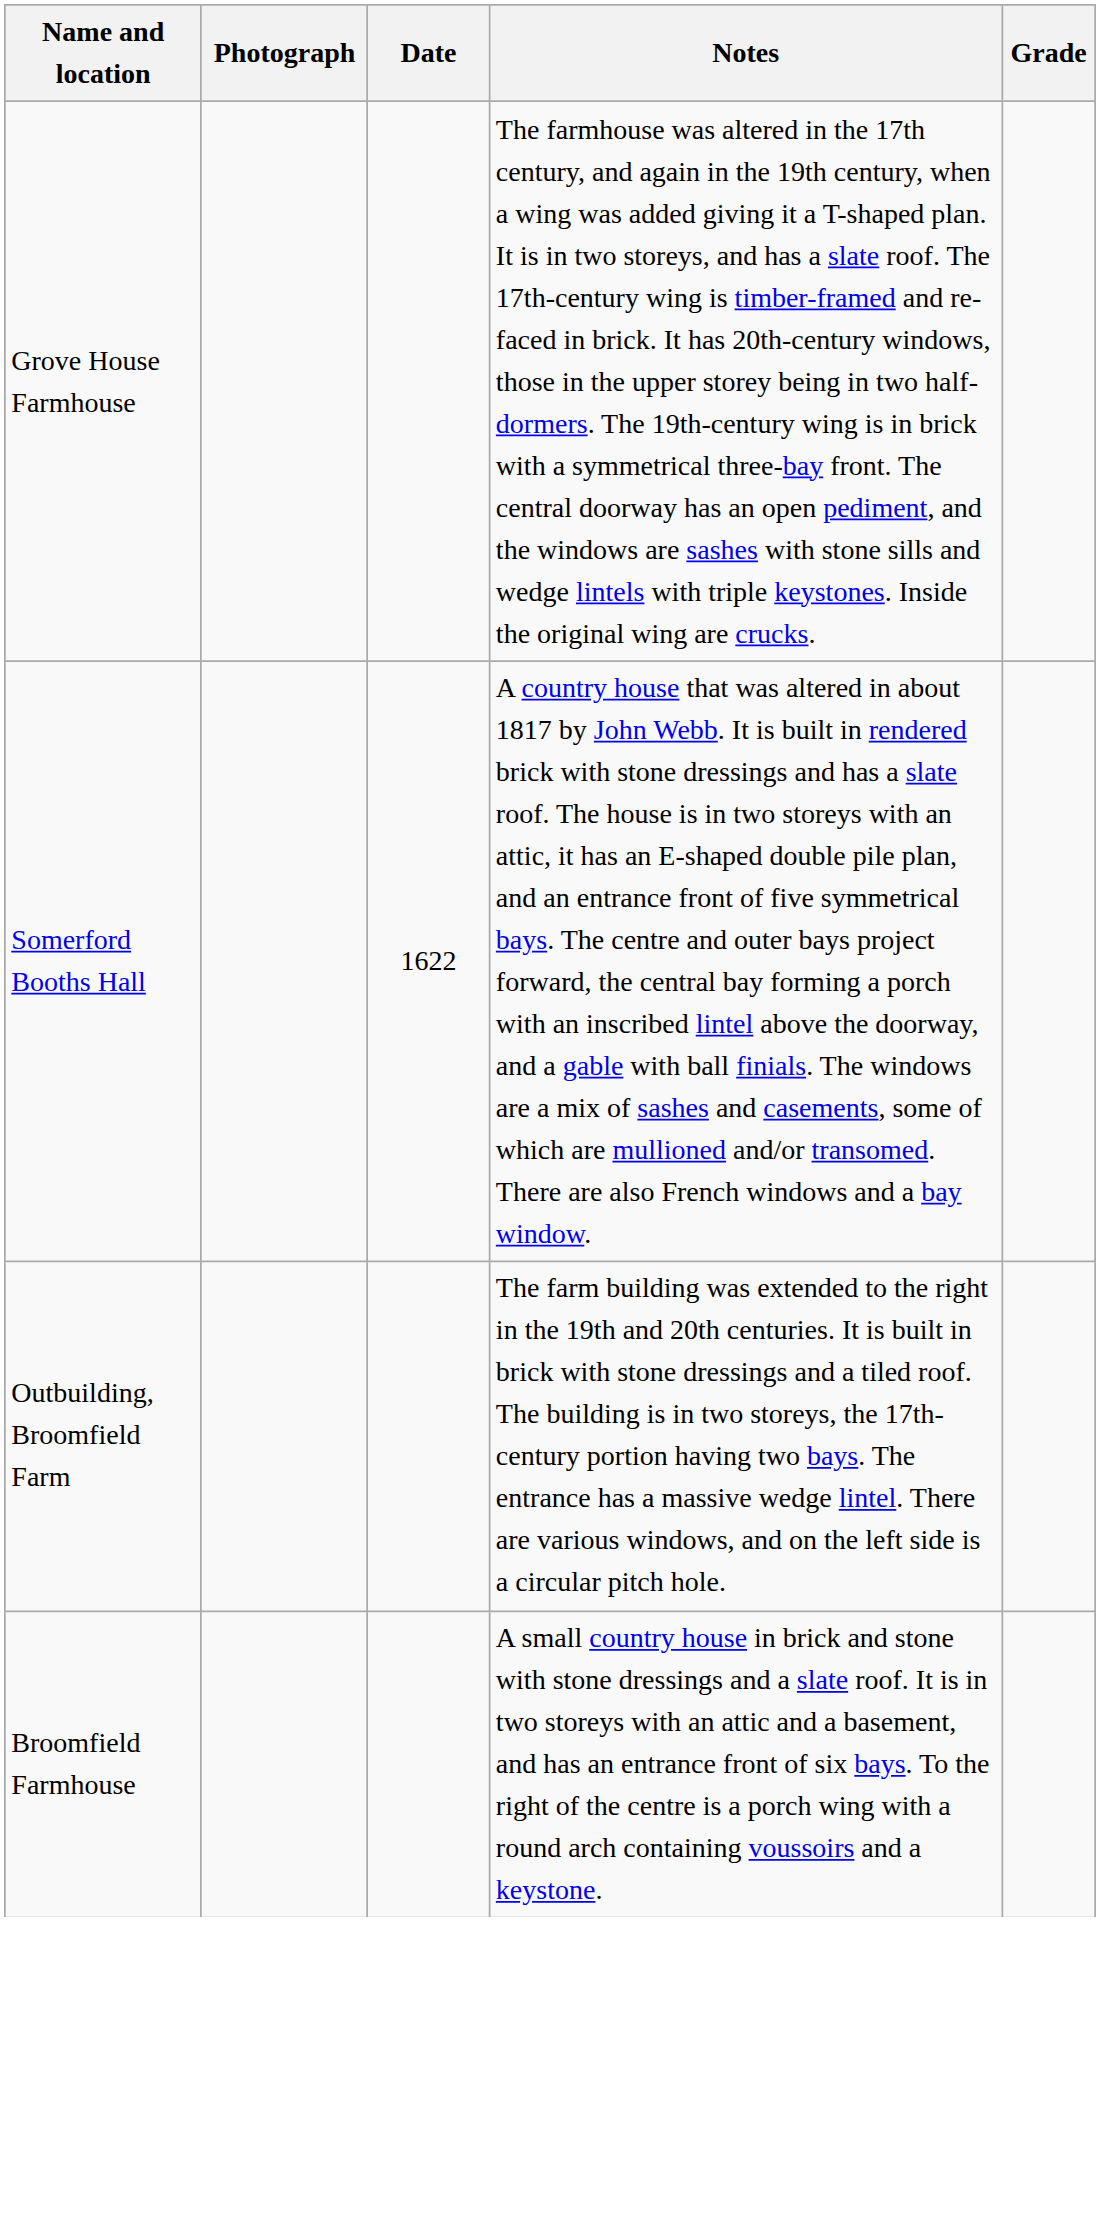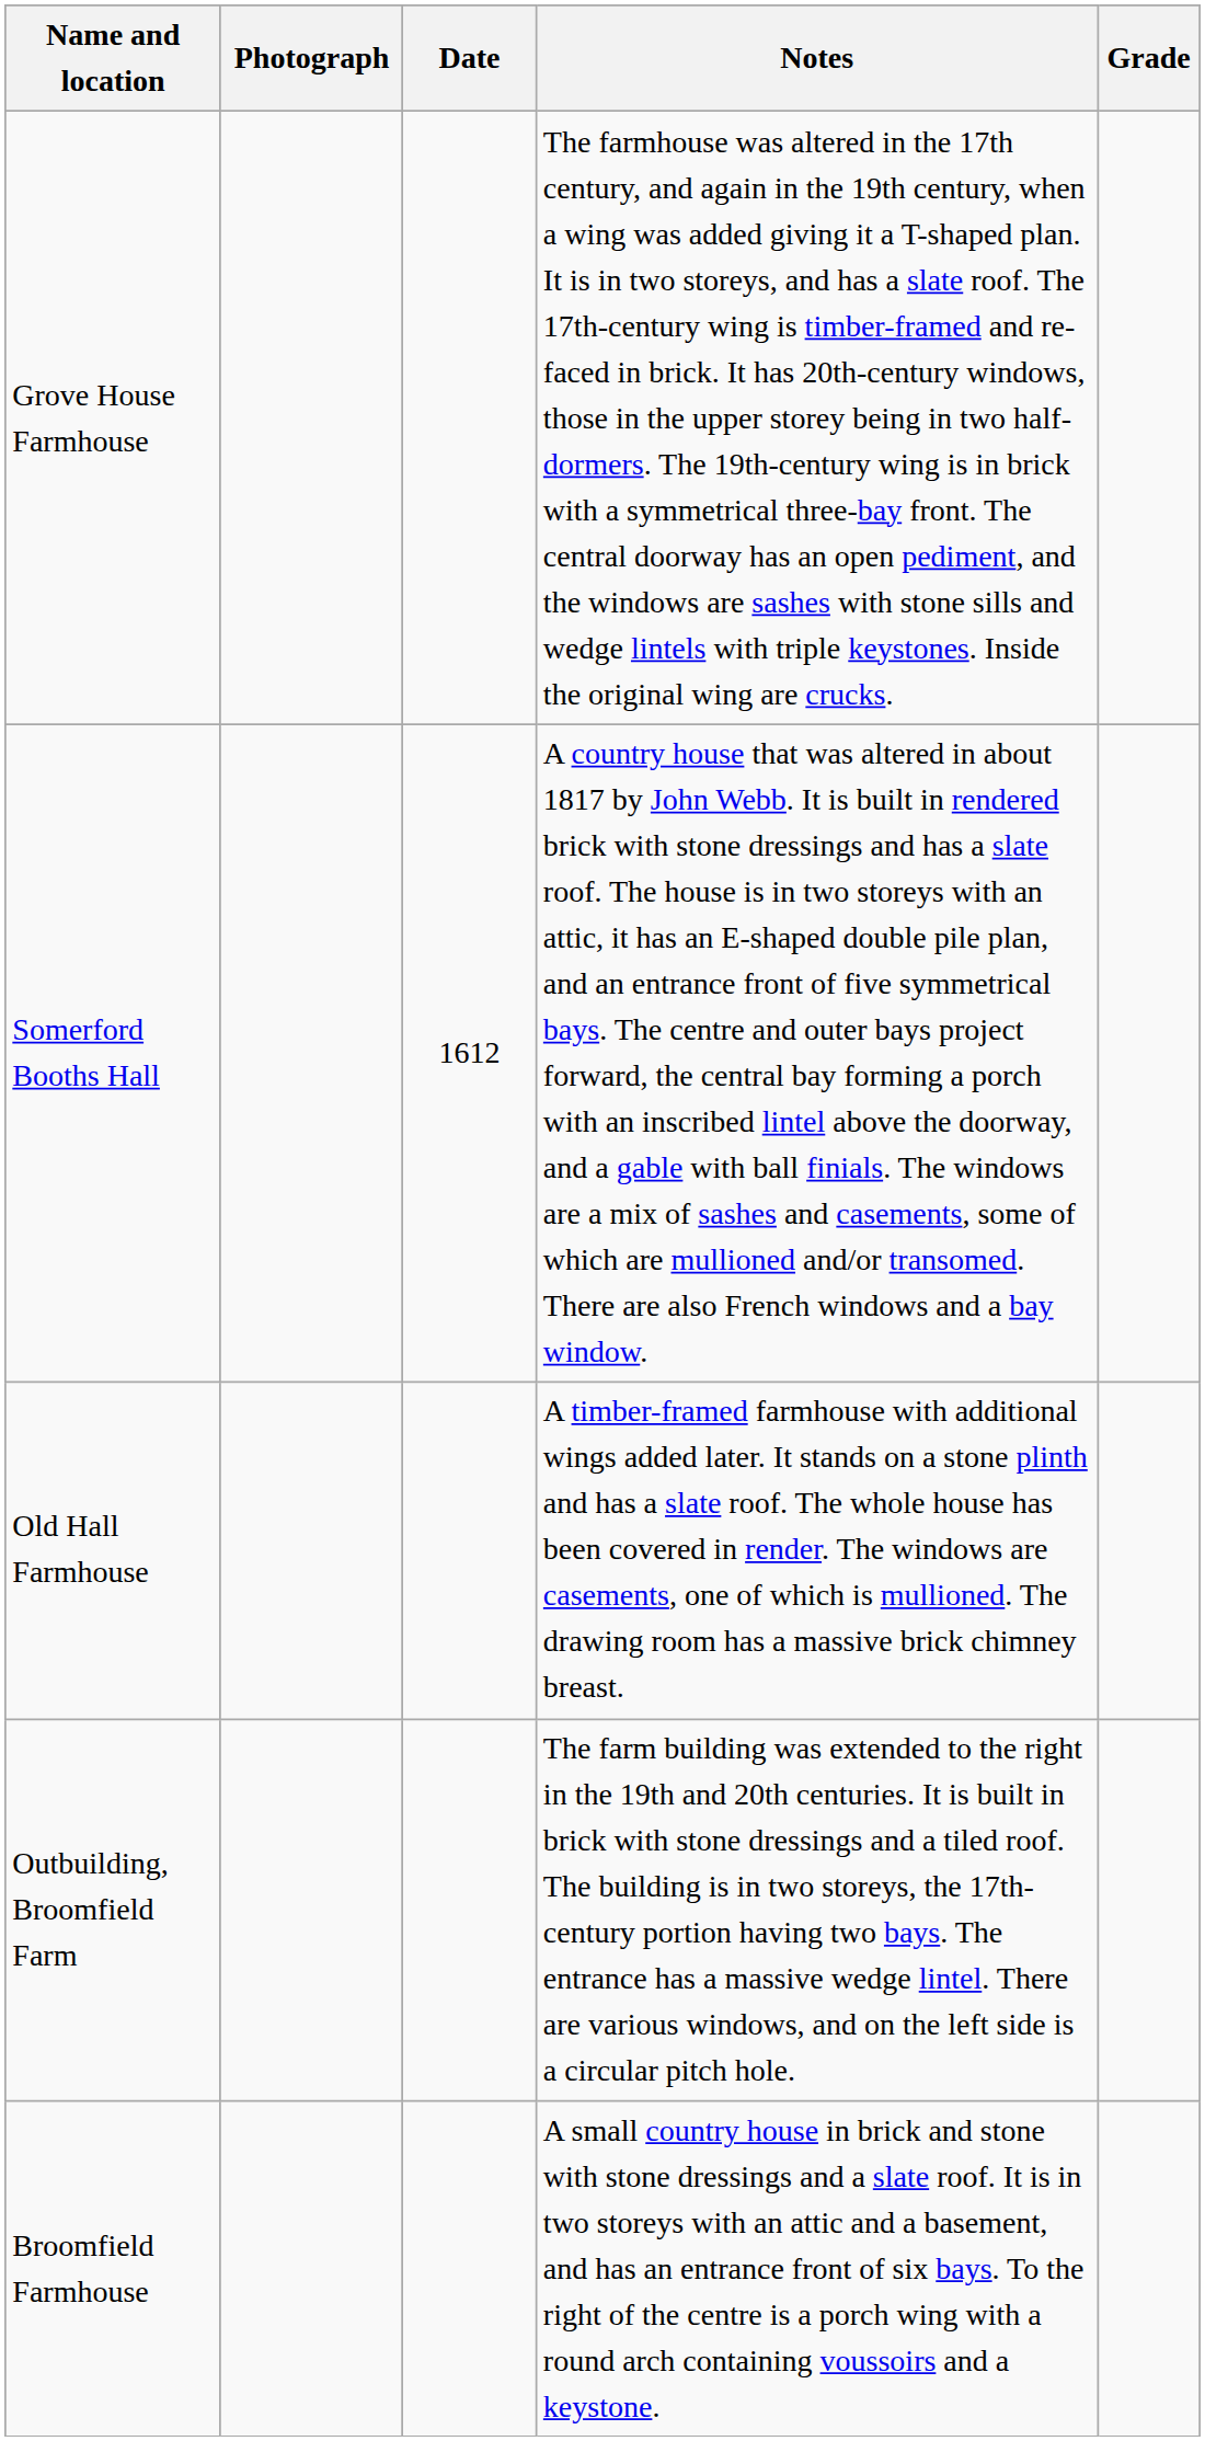Somerford Booths Hall | Date: 1622 -> 1612
+ row: Old Hall Farmhouse | A timber-framed farmhouse with additional wings added later. It stands on a stone plinth and has a slate roof. The whole house has been covered in render. The windows are casements, one of which is mullioned. The drawing room has a massive brick chimney breast.
